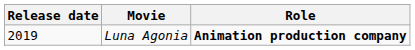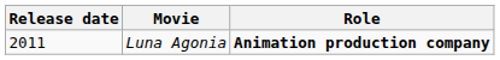Luna Agonia | Release date: 2019 -> 2011
